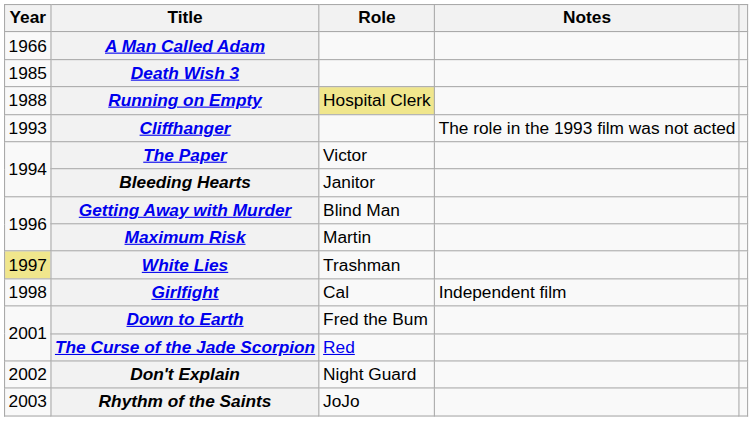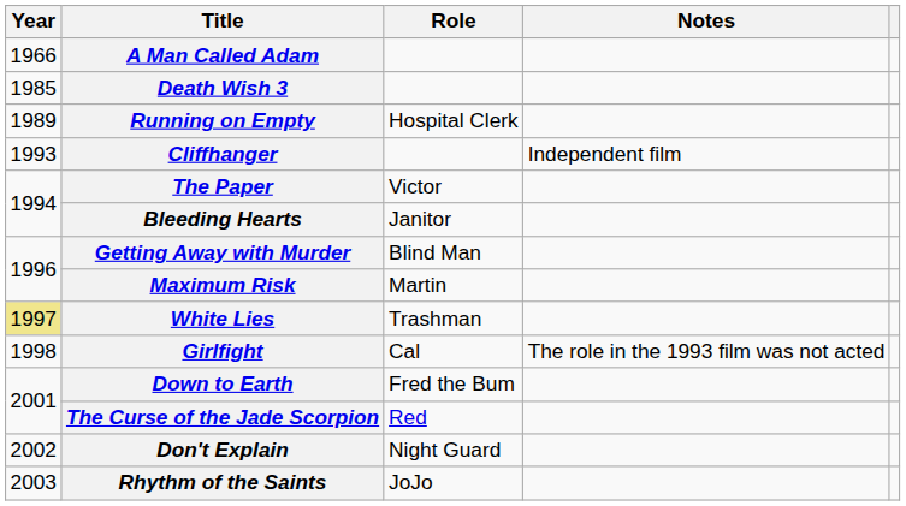Running on Empty | Year: 1988 -> 1989
Running on Empty | Role: khaki background -> no background
Cliffhanger | Notes: The role in the 1993 film was not acted -> Independent film
Girlfight | Notes: Independent film -> The role in the 1993 film was not acted
